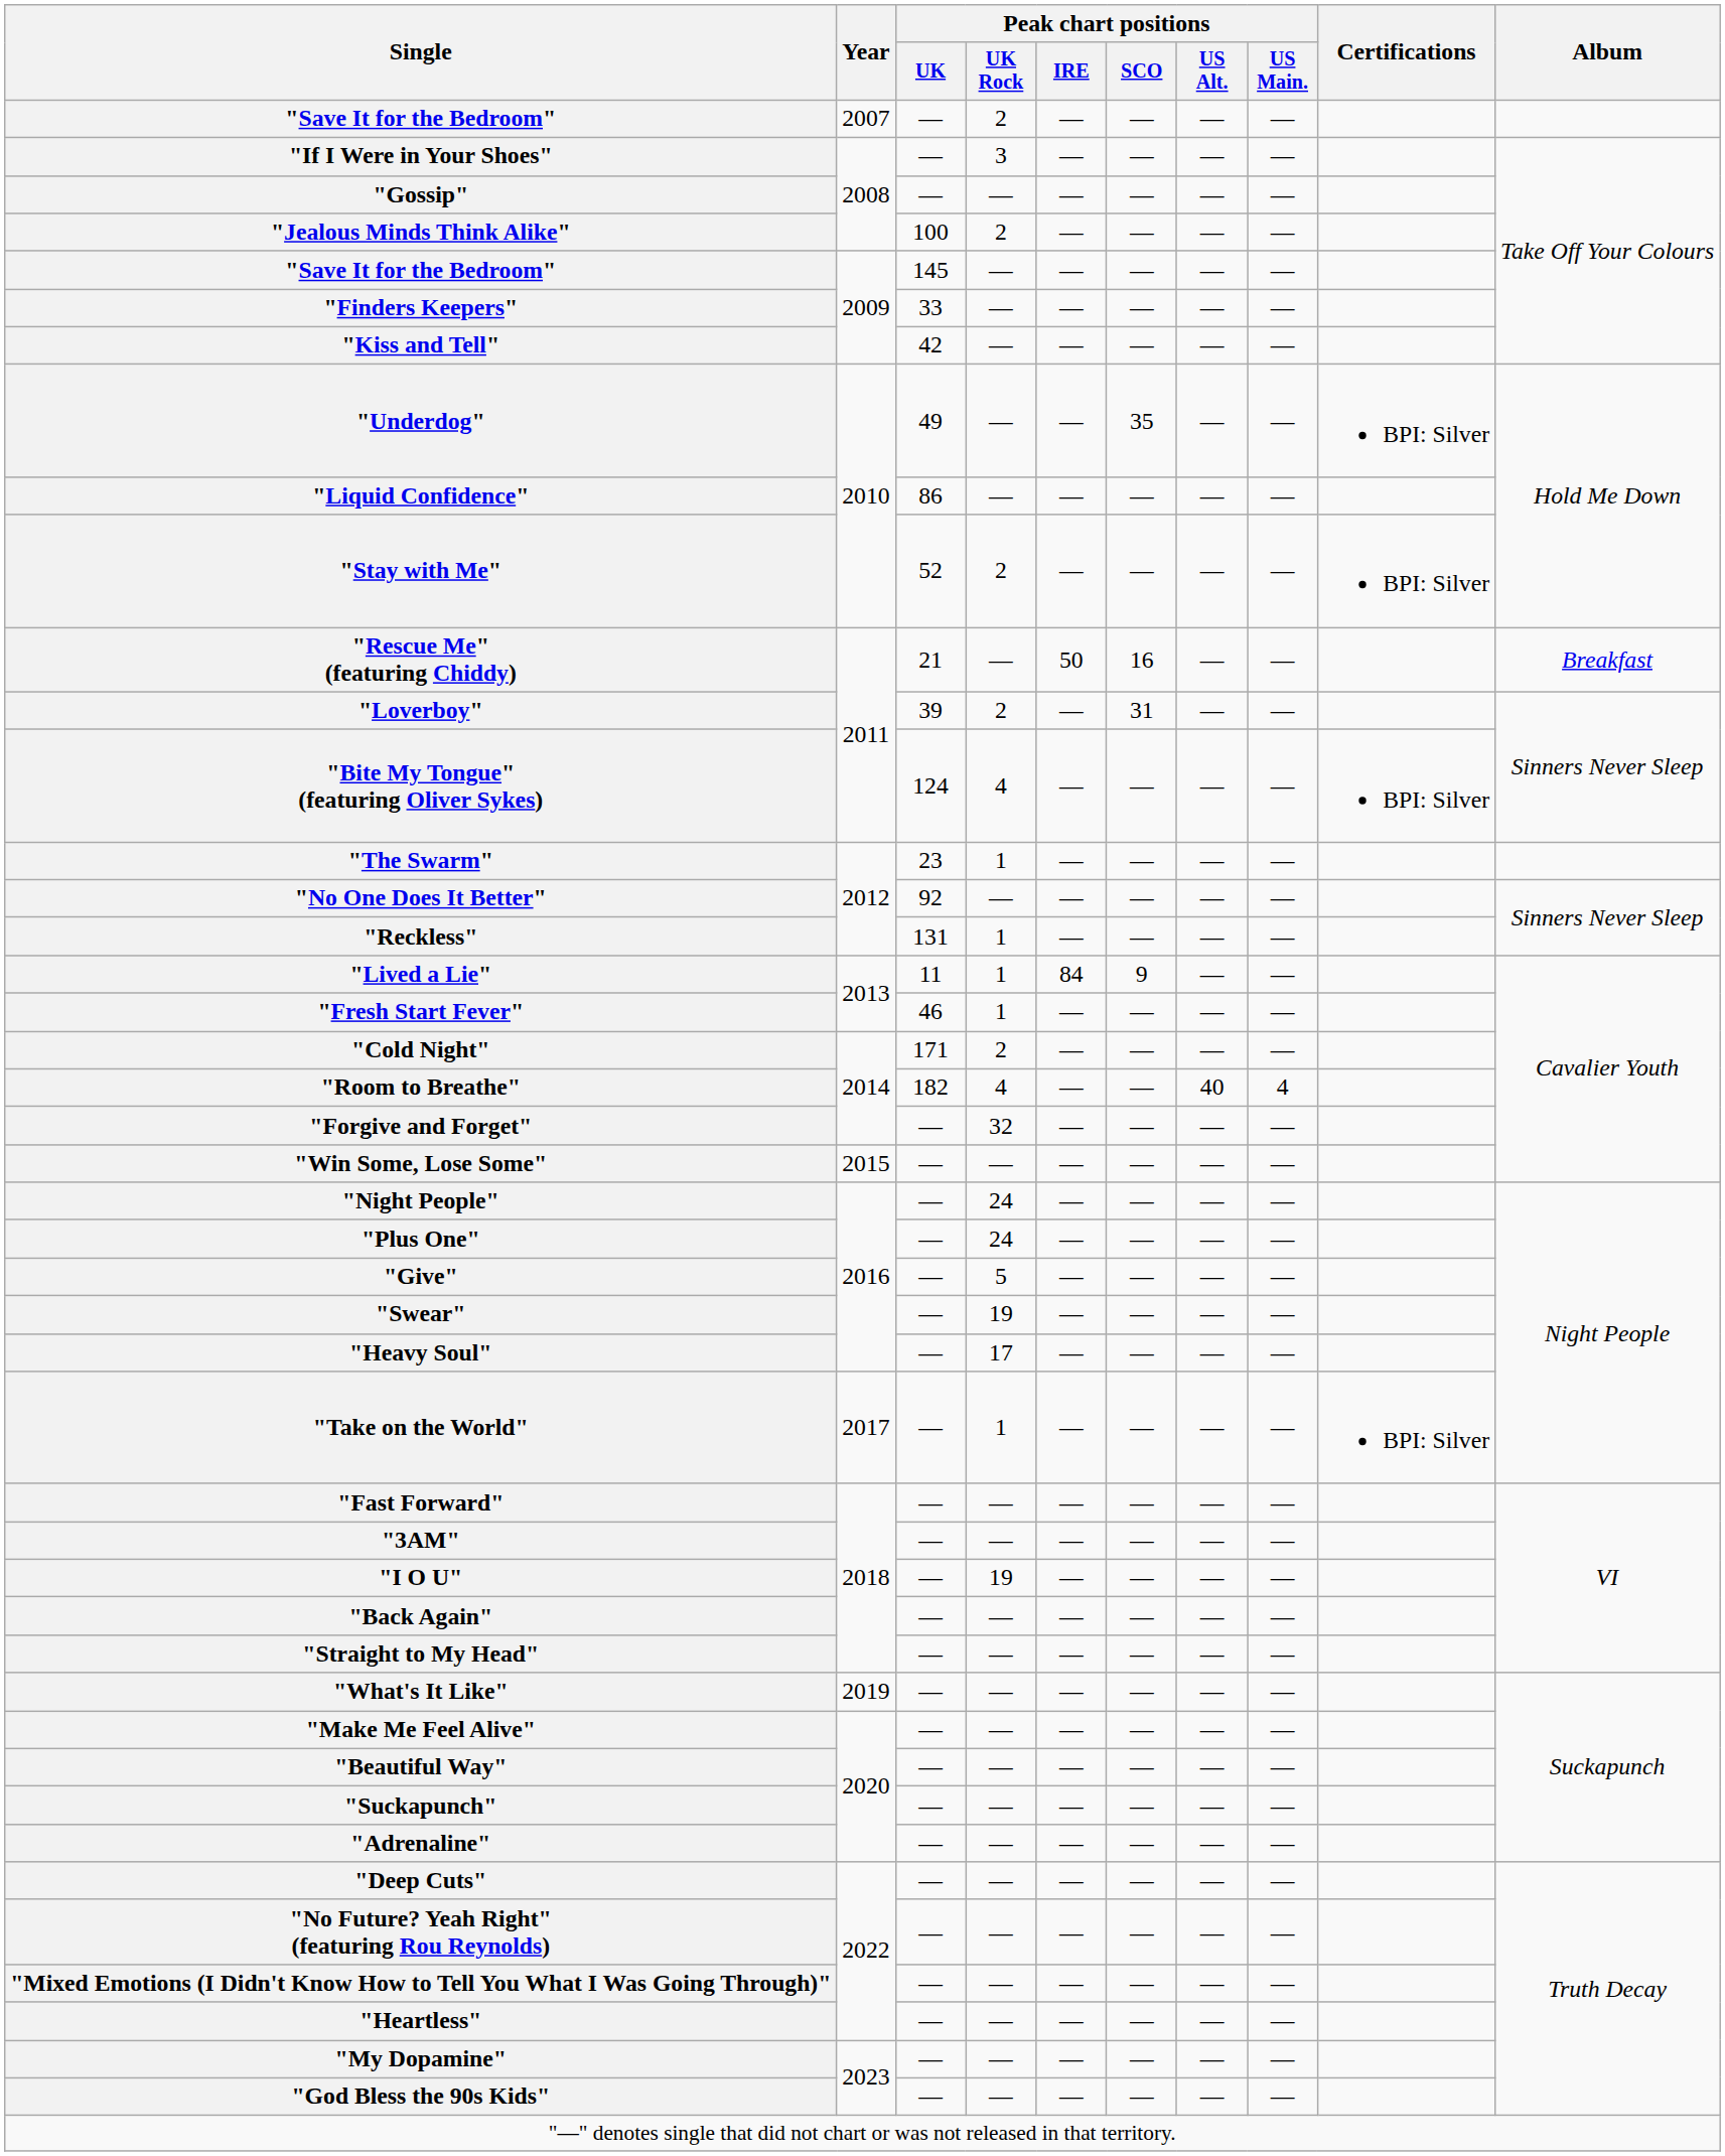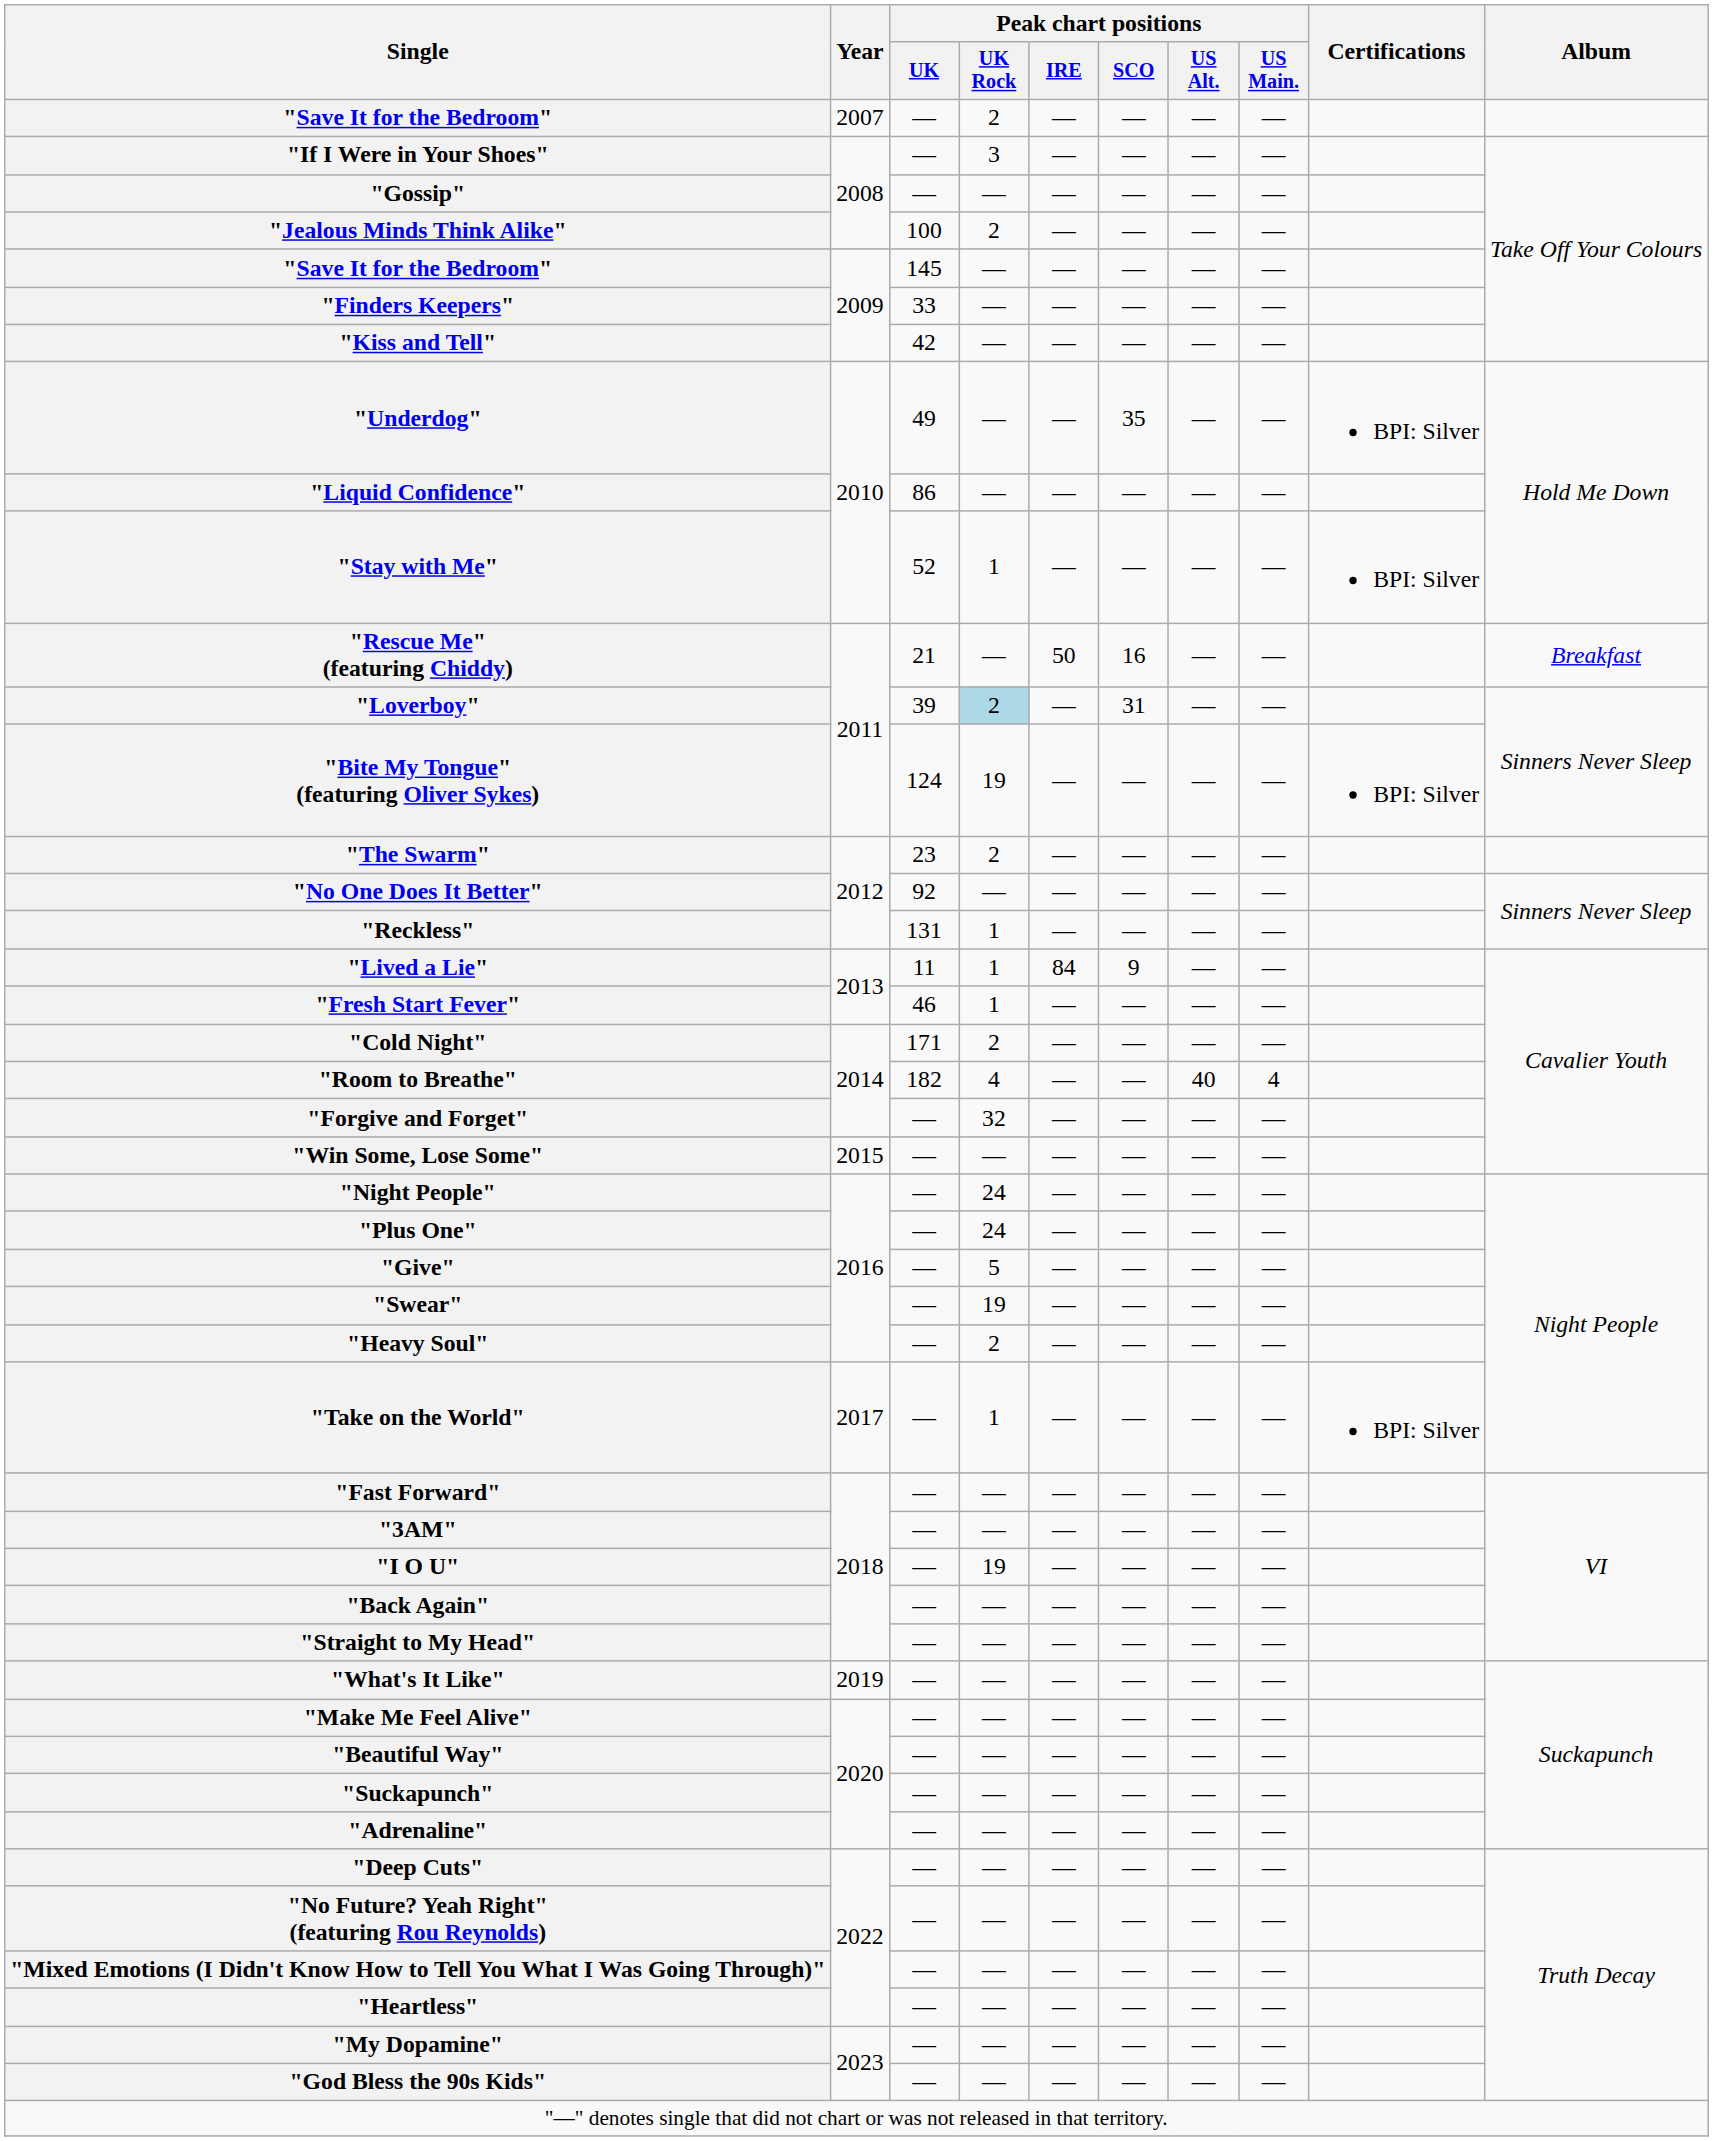"Stay with Me" | Peak chart positions / UK Rock: 2 -> 1
"Loverboy" | Peak chart positions / UK Rock: no background -> lightblue background
"Bite My Tongue" (featuring Oliver Sykes) | Peak chart positions / UK Rock: 4 -> 19
"The Swarm" | Peak chart positions / UK Rock: 1 -> 2
"Heavy Soul" | Peak chart positions / UK Rock: 17 -> 2
